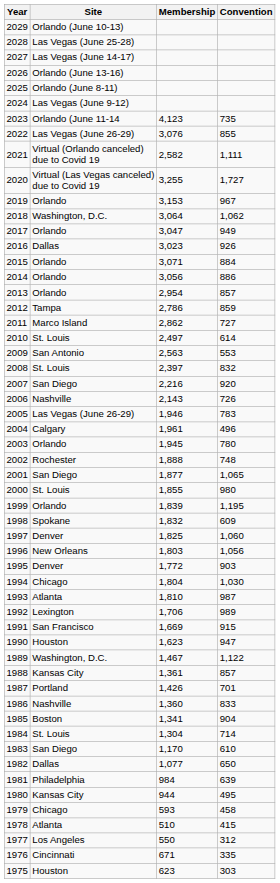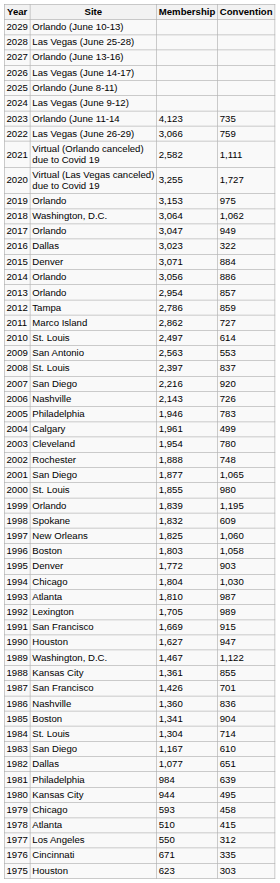2027 | Site: Las Vegas (June 14-17) -> Orlando (June 13-16)
2026 | Site: Orlando (June 13-16) -> Las Vegas (June 14-17)
2022 | Membership: 3,076 -> 3,066
2022 | Convention: 855 -> 759
2019 | Convention: 967 -> 975
2016 | Convention: 926 -> 322
2015 | Site: Orlando -> Denver
2008 | Convention: 832 -> 837
2005 | Site: Las Vegas (June 26-29) -> Philadelphia
2004 | Convention: 496 -> 499
2003 | Site: Orlando -> Cleveland
2003 | Membership: 1,945 -> 1,954
1997 | Site: Denver -> New Orleans
1996 | Site: New Orleans -> Boston
1996 | Convention: 1,056 -> 1,058
1992 | Membership: 1,706 -> 1,705
1990 | Membership: 1,623 -> 1,627
1988 | Convention: 857 -> 855
1987 | Site: Portland -> San Francisco
1986 | Convention: 833 -> 836
1983 | Membership: 1,170 -> 1,167
1982 | Convention: 650 -> 651
